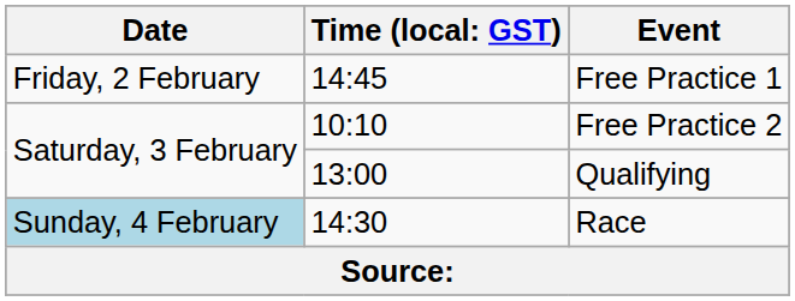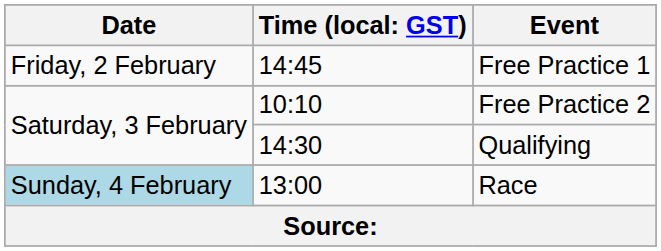Qualifying | column 2: 13:00 -> 14:30
Race | column 2: 14:30 -> 13:00
